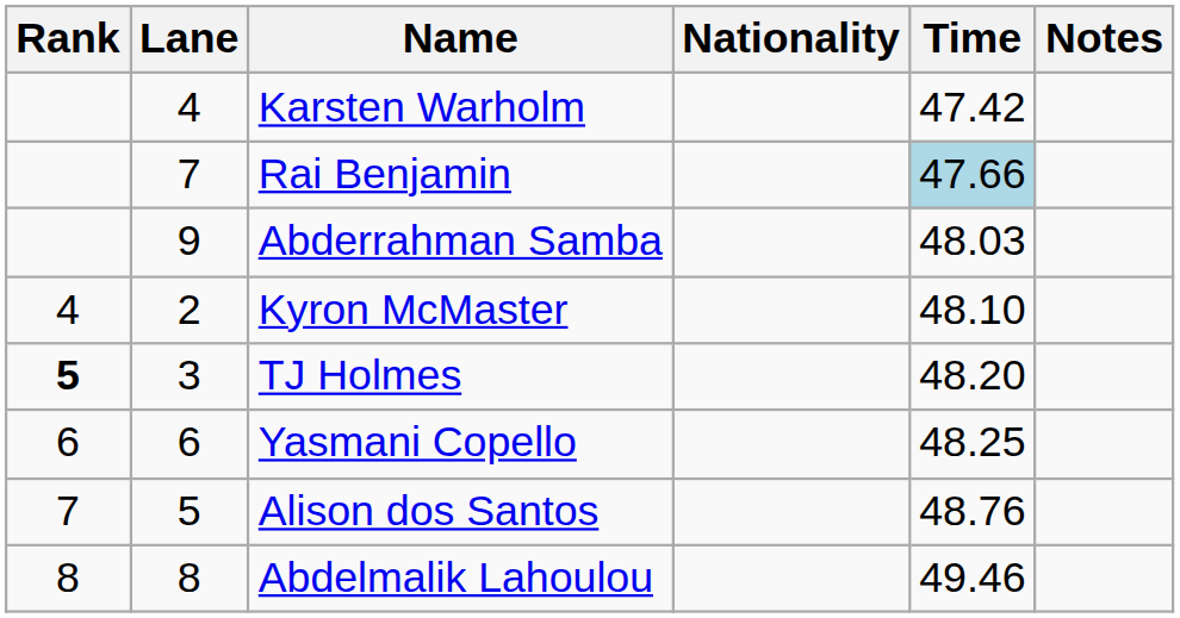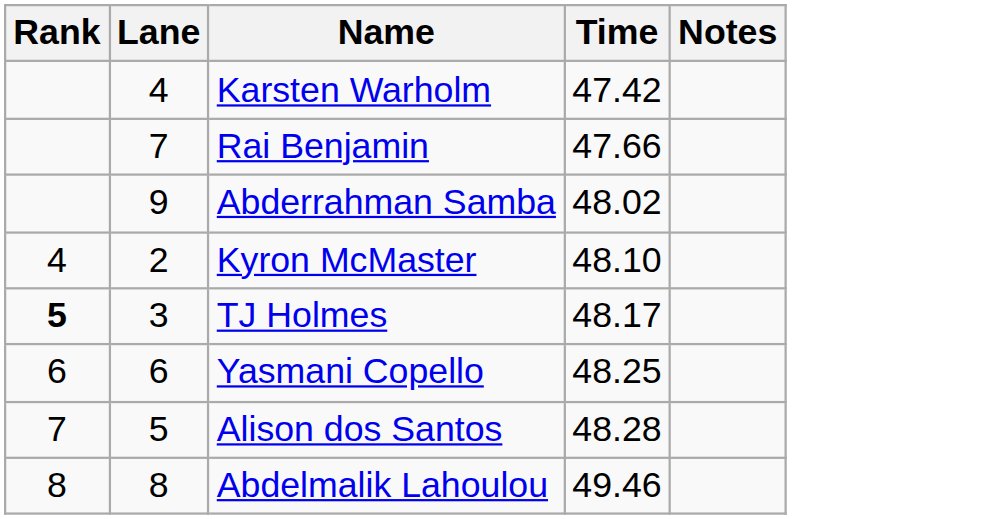- column: Nationality
Rai Benjamin | Time: lightblue background -> no background
Abderrahman Samba | Time: 48.03 -> 48.02
TJ Holmes | Time: 48.20 -> 48.17
Alison dos Santos | Time: 48.76 -> 48.28
